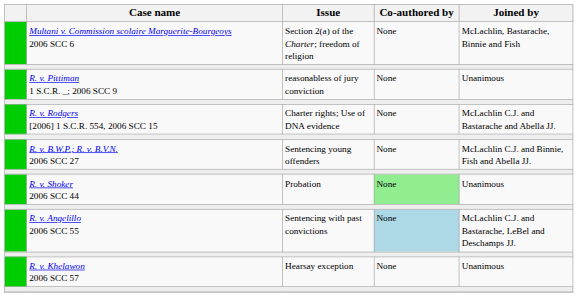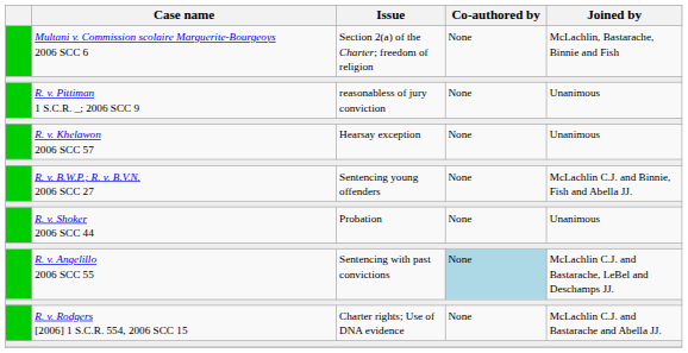rows swapped: R. v. Rodgers [2006] 1 S.C.R. 554, 2006 SCC 15 <-> R. v. Khelawon 2006 SCC 57
R. v. Shoker 2006 SCC 44 | Co-authored by: lightgreen background -> no background
